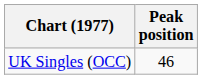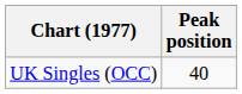UK Singles (OCC) | Peak position: 46 -> 40
